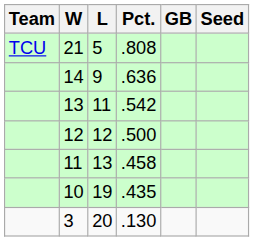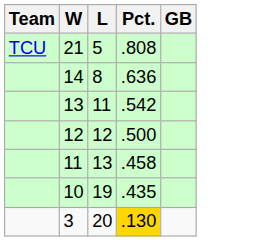- column: Seed
14 | L: 9 -> 8
3 | Pct.: no background -> gold background
